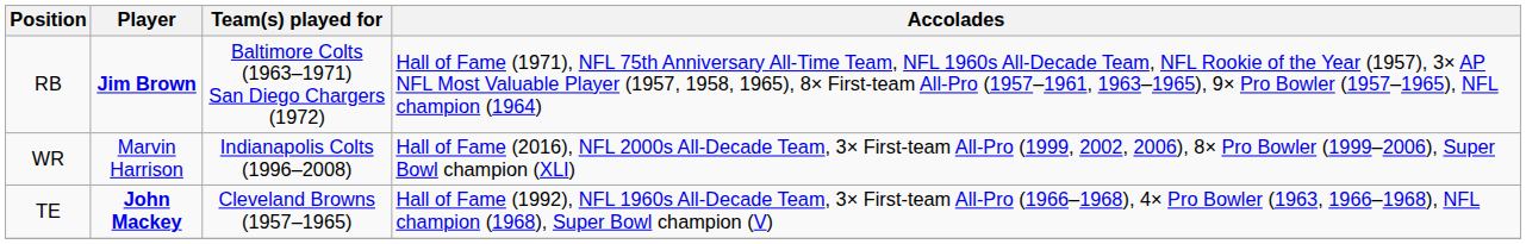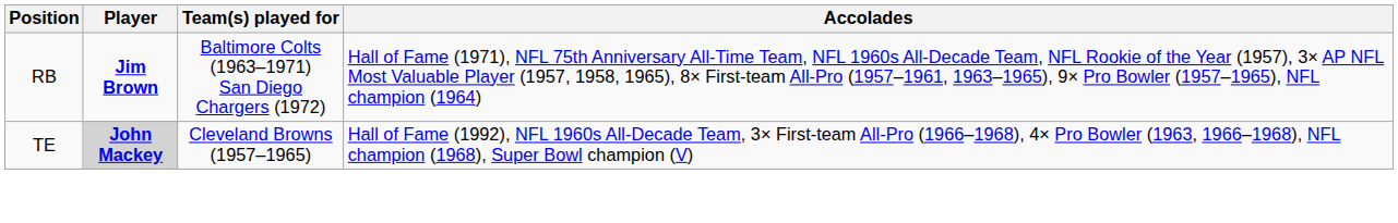- row: WR | Marvin Harrison | Indianapolis Colts (1996–2008) | Hall of Fame (2016), NFL 2000s All-Decade Team, 3× First-team All-Pro (1999, 2002, 2006), 8× Pro Bowler (1999–2006), Super Bowl champion (XLI)
TE | Player: no background -> lightgrey background
